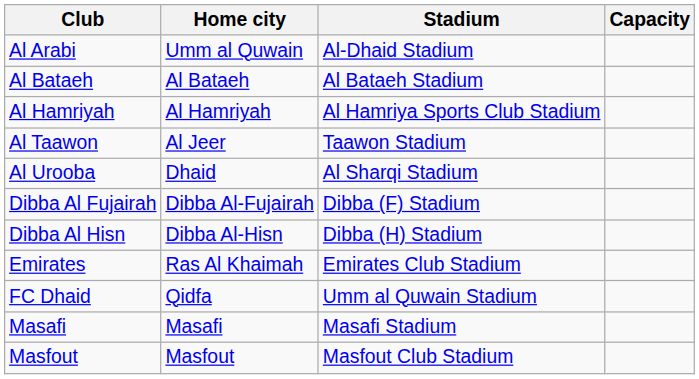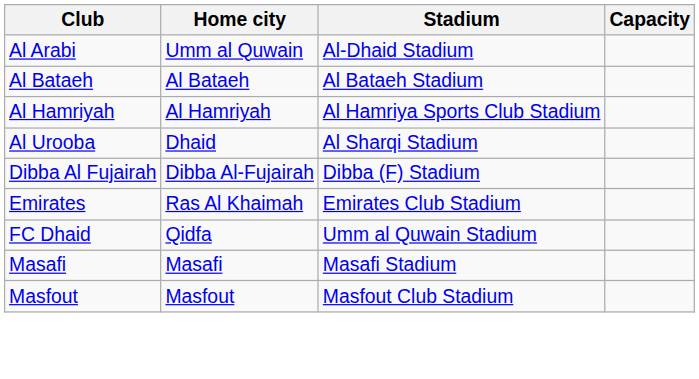- row: Al Taawon | Al Jeer | Taawon Stadium
- row: Dibba Al Hisn | Dibba Al-Hisn | Dibba (H) Stadium
